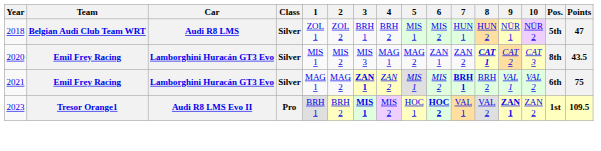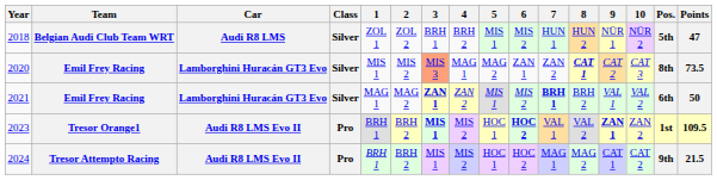2020 | 3: no background -> lightsalmon background
2020 | Points: 43.5 -> 73.5
2021 | Points: 75 -> 50
+ row: 2024 | Tresor Attempto Racing | Audi R8 LMS Evo II | Pro | BRH 1 | BRH 2 | MIS 1 | MIS 2 | HOC 1 | HOC 2 | MAG 1 | MAG 2 | CAT 1 | CAT 2 | 9th | 21.5
